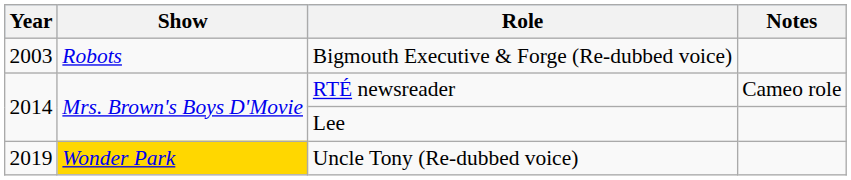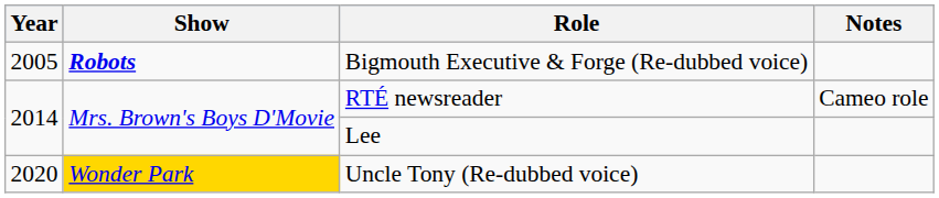Bigmouth Executive & Forge (Re-dubbed voice) | Year: 2003 -> 2005
Bigmouth Executive & Forge (Re-dubbed voice) | Show: normal -> bold
Uncle Tony (Re-dubbed voice) | Year: 2019 -> 2020
